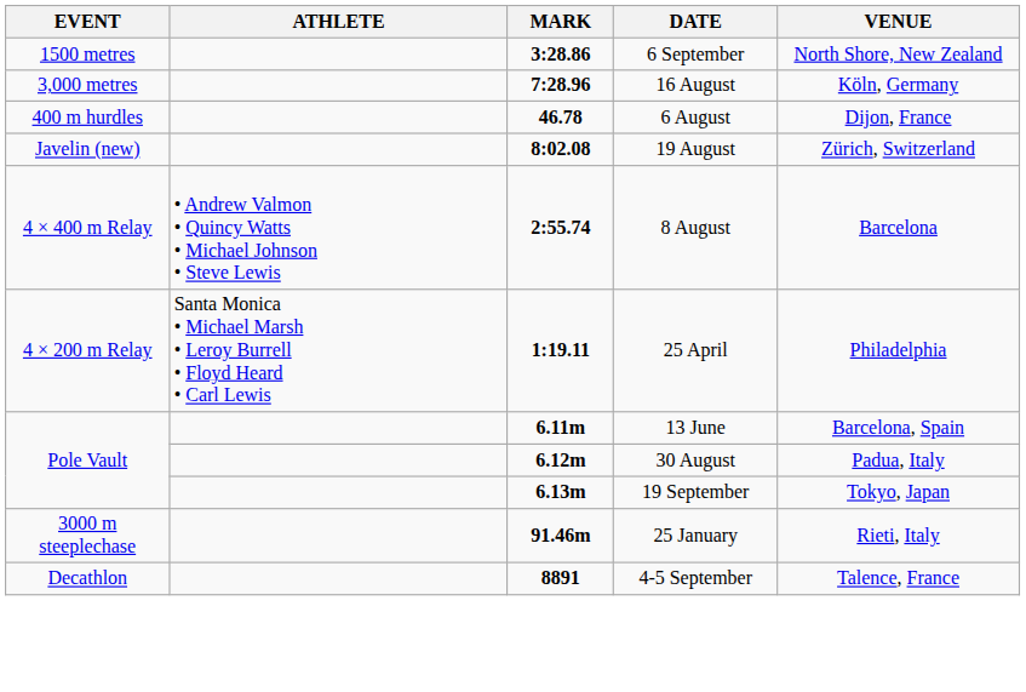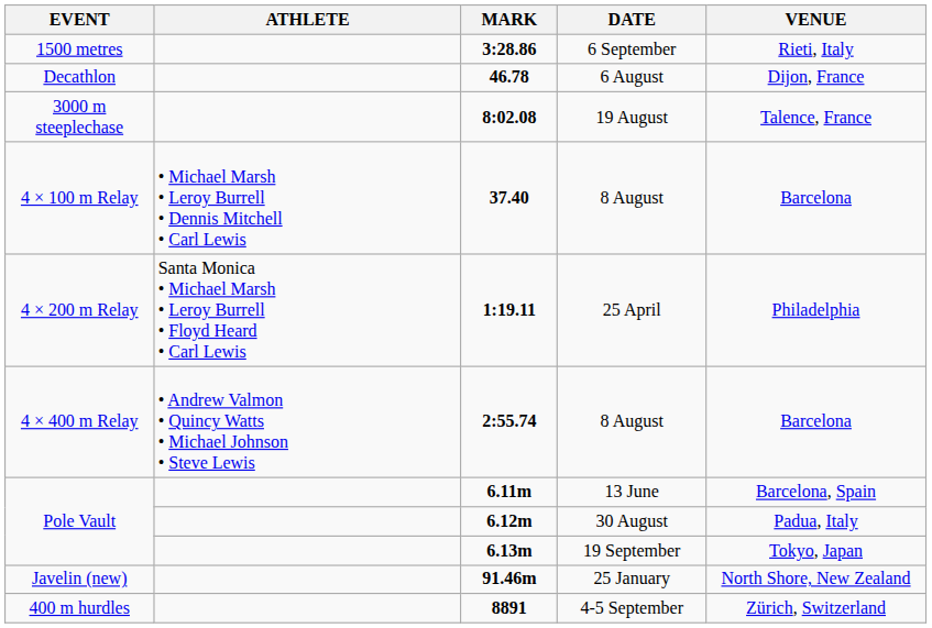6 September | VENUE: North Shore, New Zealand -> Rieti, Italy
- row: 3,000 metres | 7:28.96 | 16 August | Köln, Germany
6 August | EVENT: 400 m hurdles -> Decathlon
19 August | EVENT: Javelin (new) -> 3000 m steeplechase
19 August | VENUE: Zürich, Switzerland -> Talence, France
+ row: 4 × 100 m Relay | • Michael Marsh • Leroy Burrell • Dennis Mitchell • Carl Lewis | 37.40 | 8 August | Barcelona
rows swapped: 25 April <-> 2:55.74 / 8 August
25 January | EVENT: 3000 m steeplechase -> Javelin (new)
25 January | VENUE: Rieti, Italy -> North Shore, New Zealand
4-5 September | EVENT: Decathlon -> 400 m hurdles
4-5 September | VENUE: Talence, France -> Zürich, Switzerland
